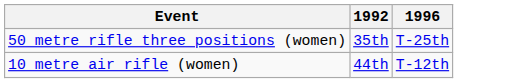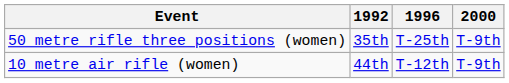+ column: 2000 | T-9th | T-9th
